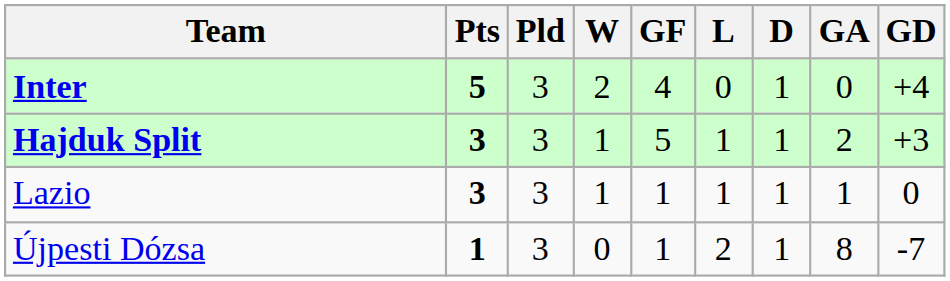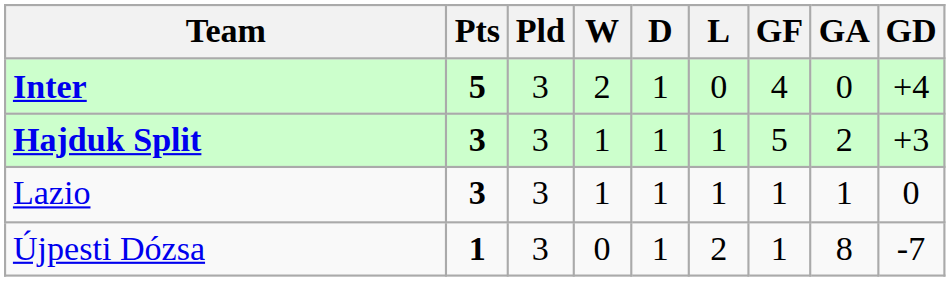columns swapped: D <-> GF
